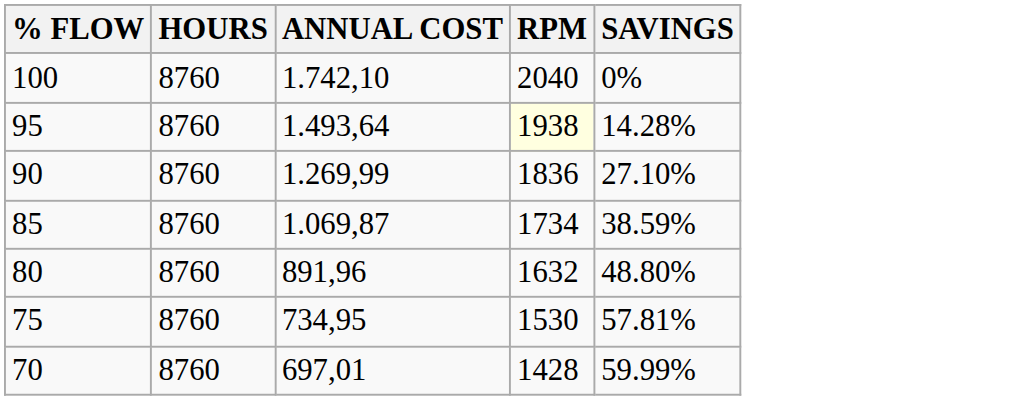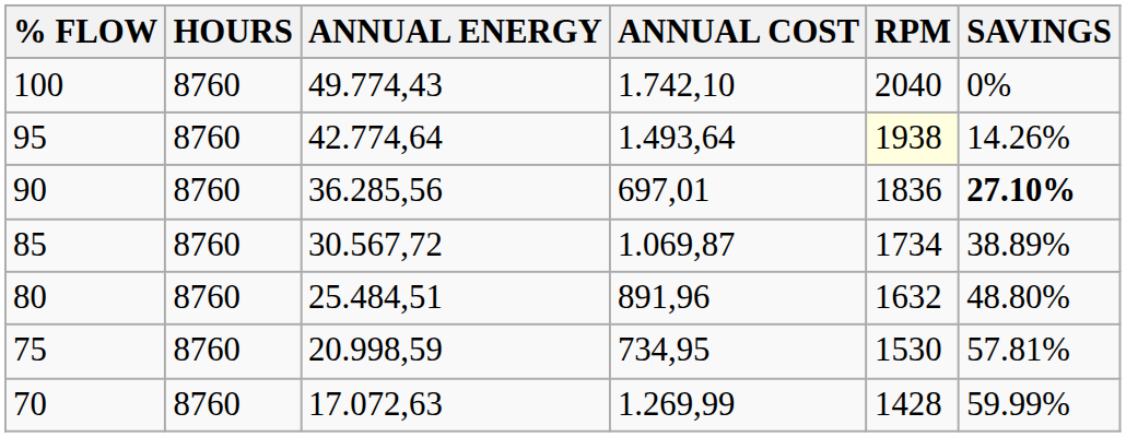+ column: ANNUAL ENERGY | 49.774,43 | 42.774,64 | 36.285,56 | 30.567,72 | 25.484,51 | 20.998,59 | 17.072,63
95 | SAVINGS: 14.28% -> 14.26%
90 | ANNUAL COST: 1.269,99 -> 697,01
90 | SAVINGS: normal -> bold
85 | SAVINGS: 38.59% -> 38.89%
70 | ANNUAL COST: 697,01 -> 1.269,99
